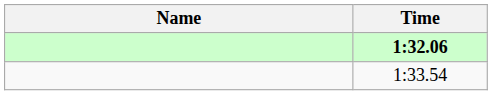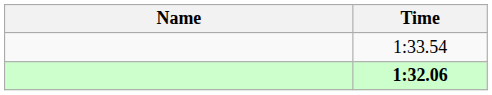rows swapped: 1:32.06 <-> 1:33.54
